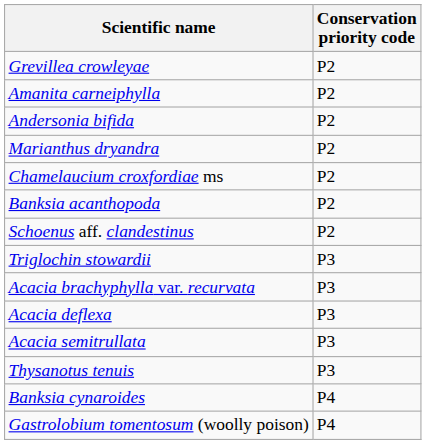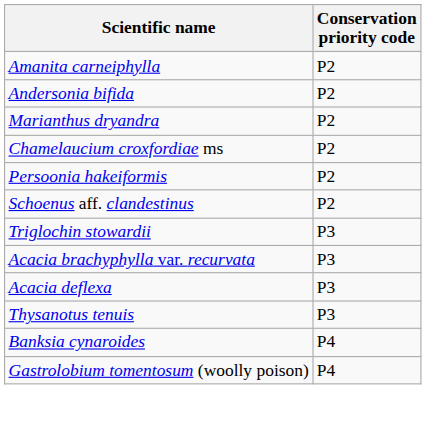- row: Grevillea crowleyae | P2
- row: Banksia acanthopoda | P2
+ row: Persoonia hakeiformis | P2
- row: Acacia semitrullata | P3
